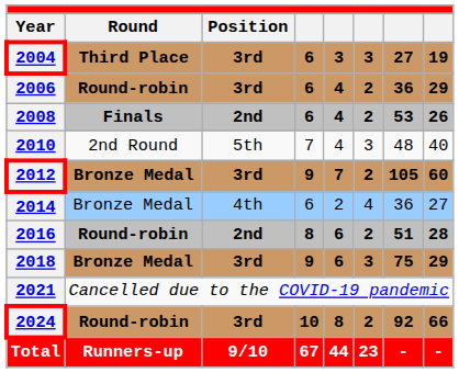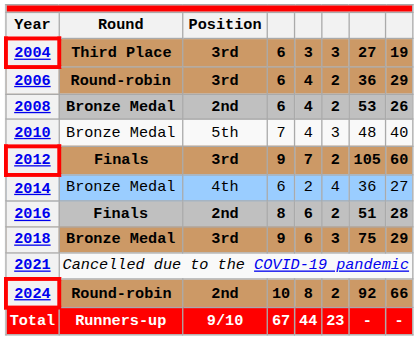2008 | Round: Finals -> Bronze Medal
2010 | Round: 2nd Round -> Bronze Medal
2012 | Round: Bronze Medal -> Finals
2016 | Round: Round-robin -> Finals
2024 | Position: 3rd -> 2nd
